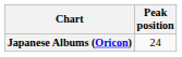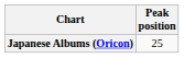Japanese Albums (Oricon) | Peak position: 24 -> 25
